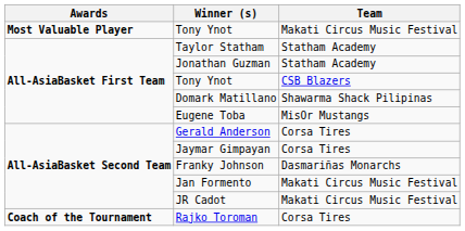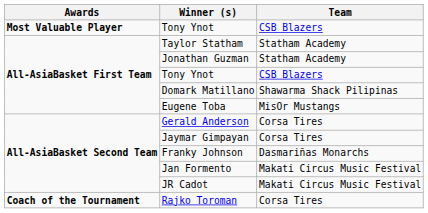Most Valuable Player / Tony Ynot | Team: Makati Circus Music Festival -> CSB Blazers
